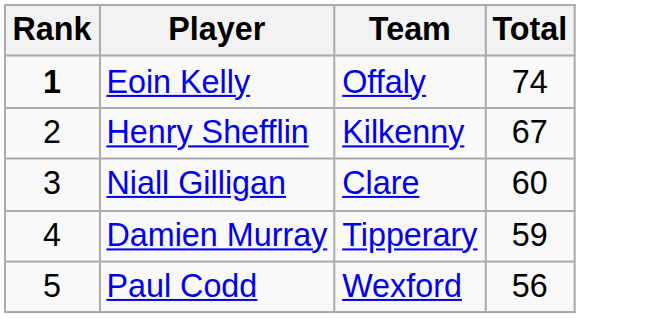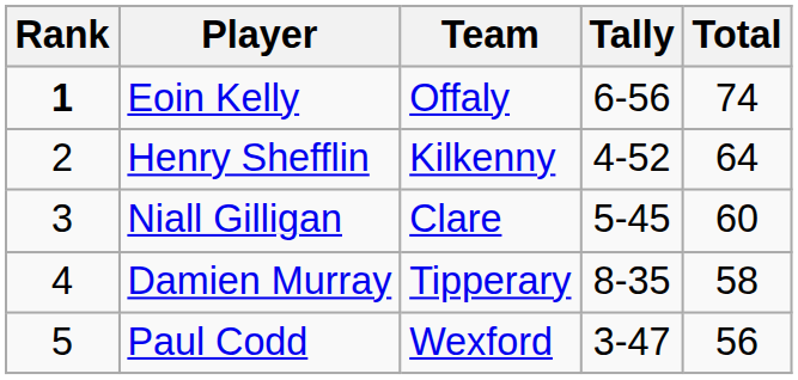+ column: Tally | 6-56 | 4-52 | 5-45 | 8-35 | 3-47
Henry Shefflin | Total: 67 -> 64
Damien Murray | Total: 59 -> 58
